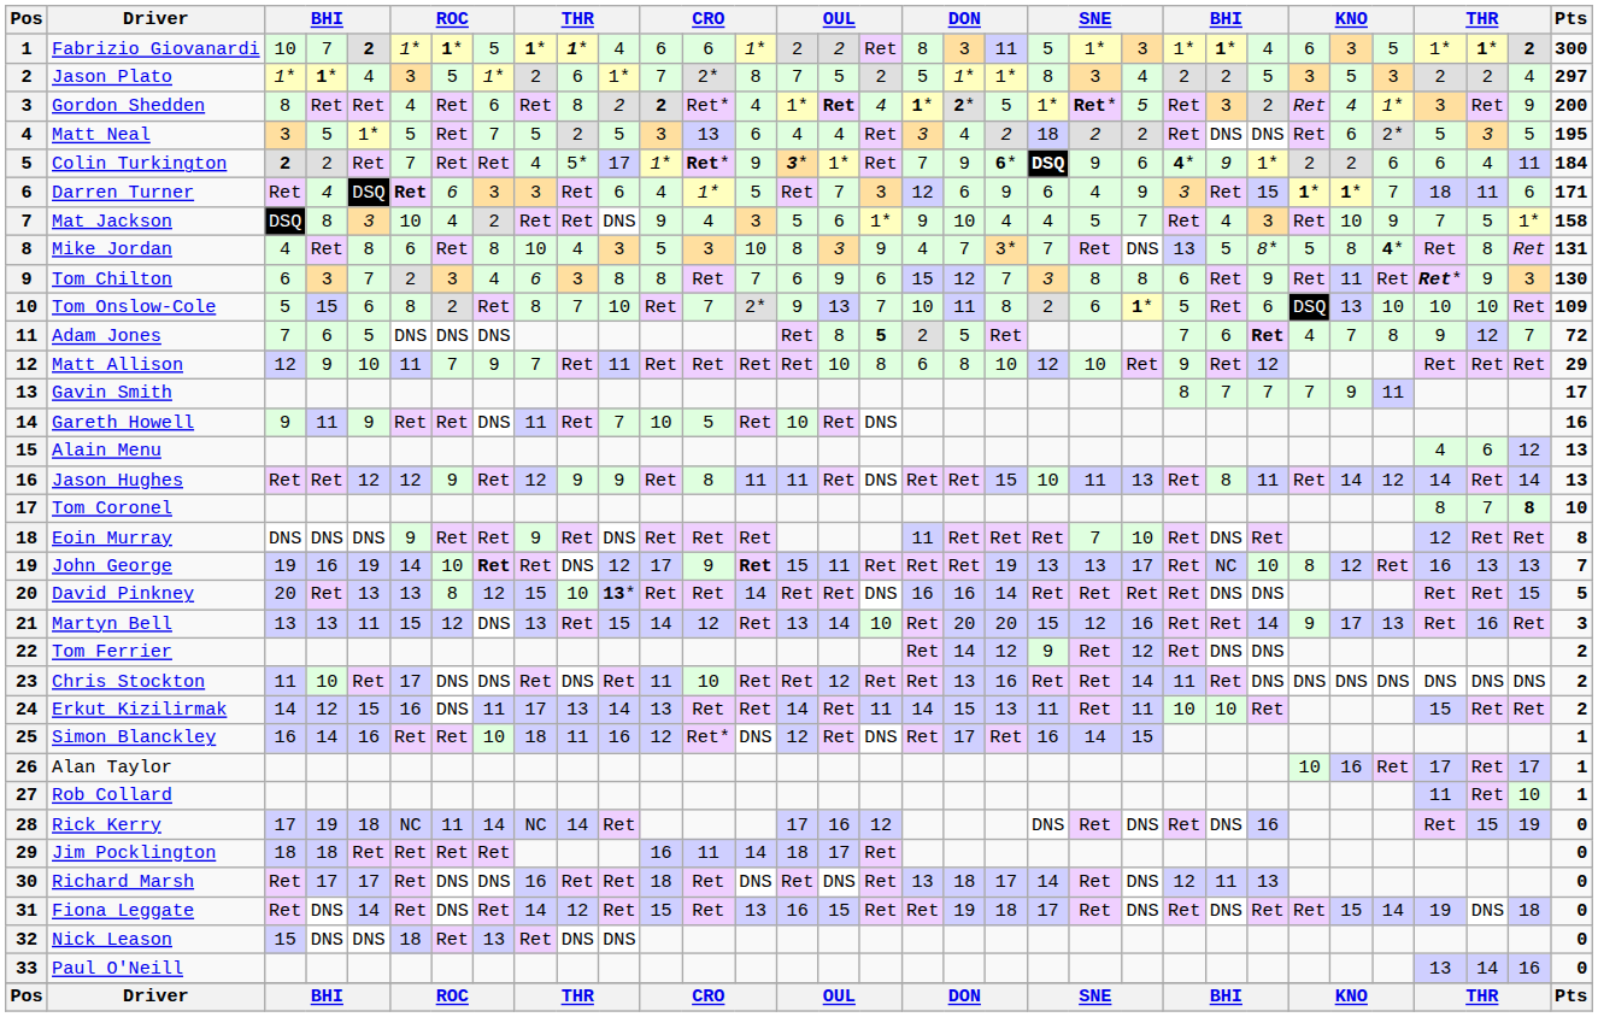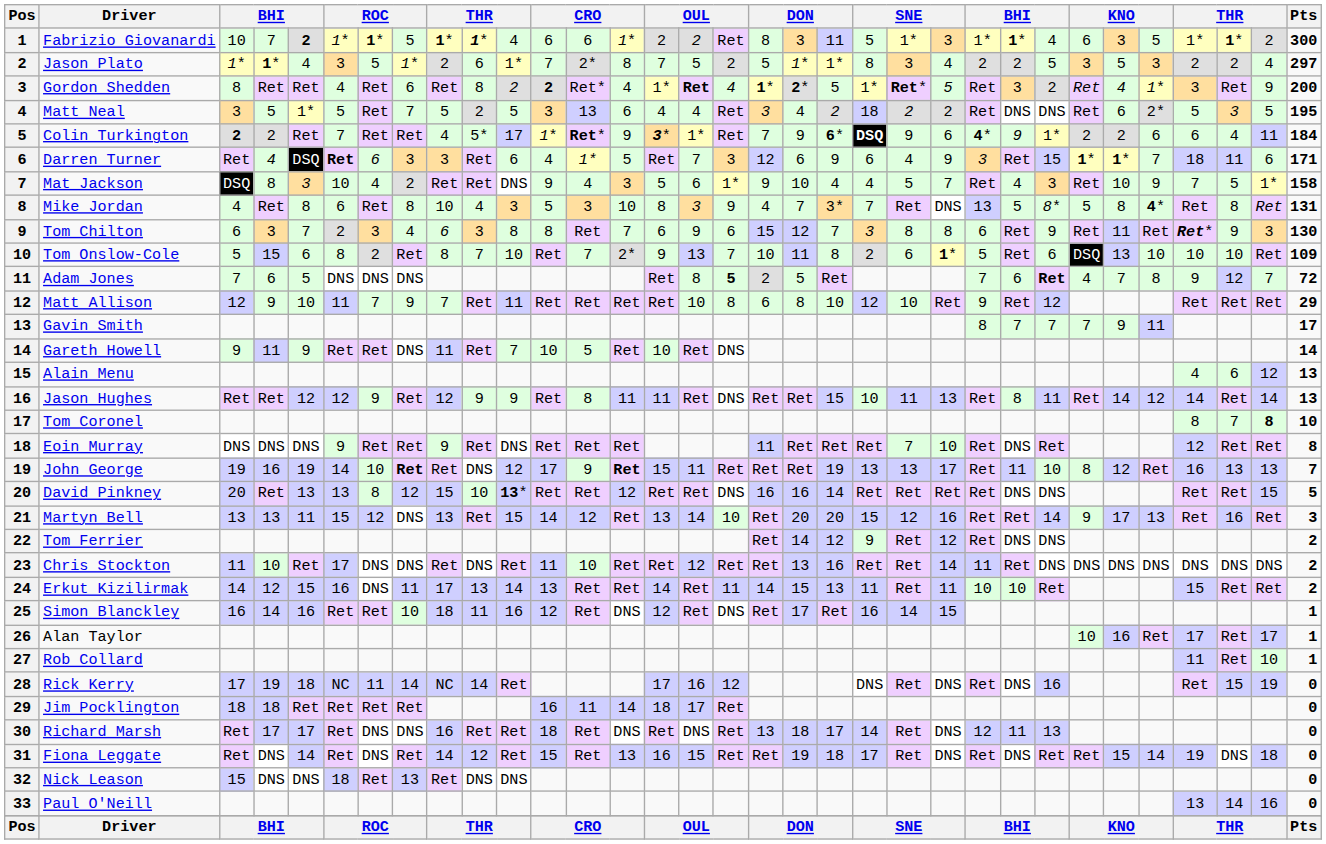Fabrizio Giovanardi | column 32: bold -> normal
Gareth Howell | Pts: 16 -> 14
John George | column 25: NC -> 11
David Pinkney | column 14: 14 -> 12
Simon Blanckley | column 13: Ret* -> Ret
